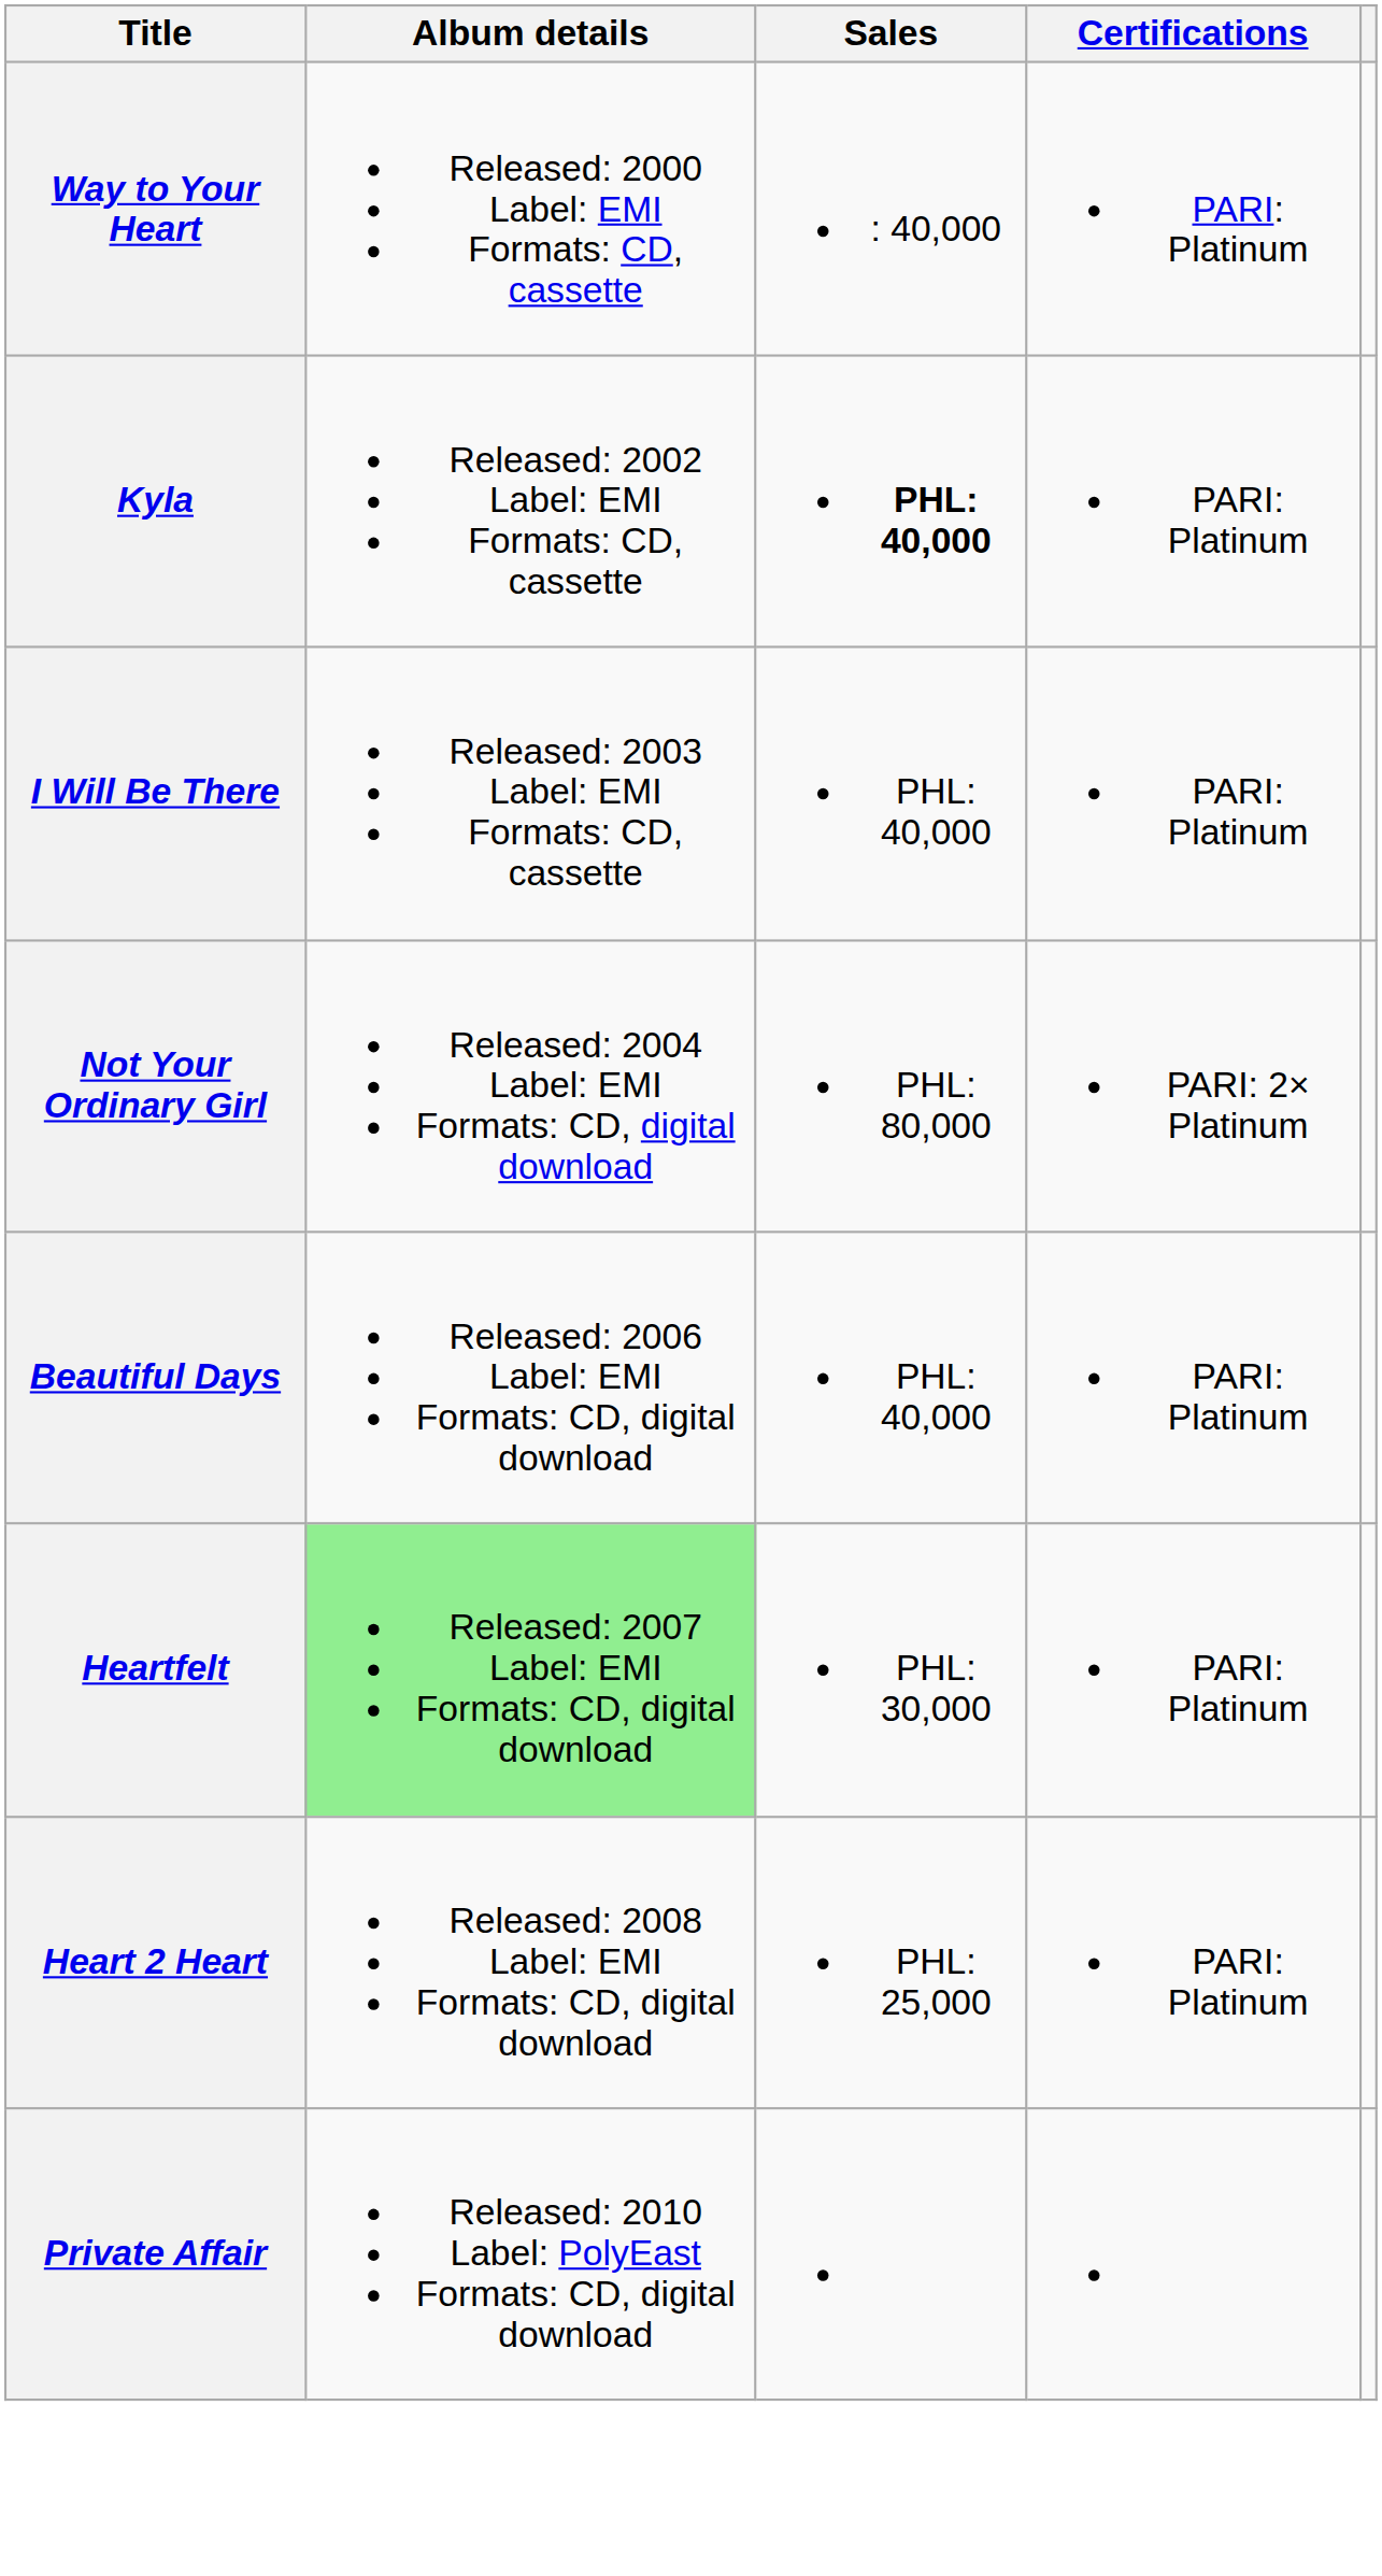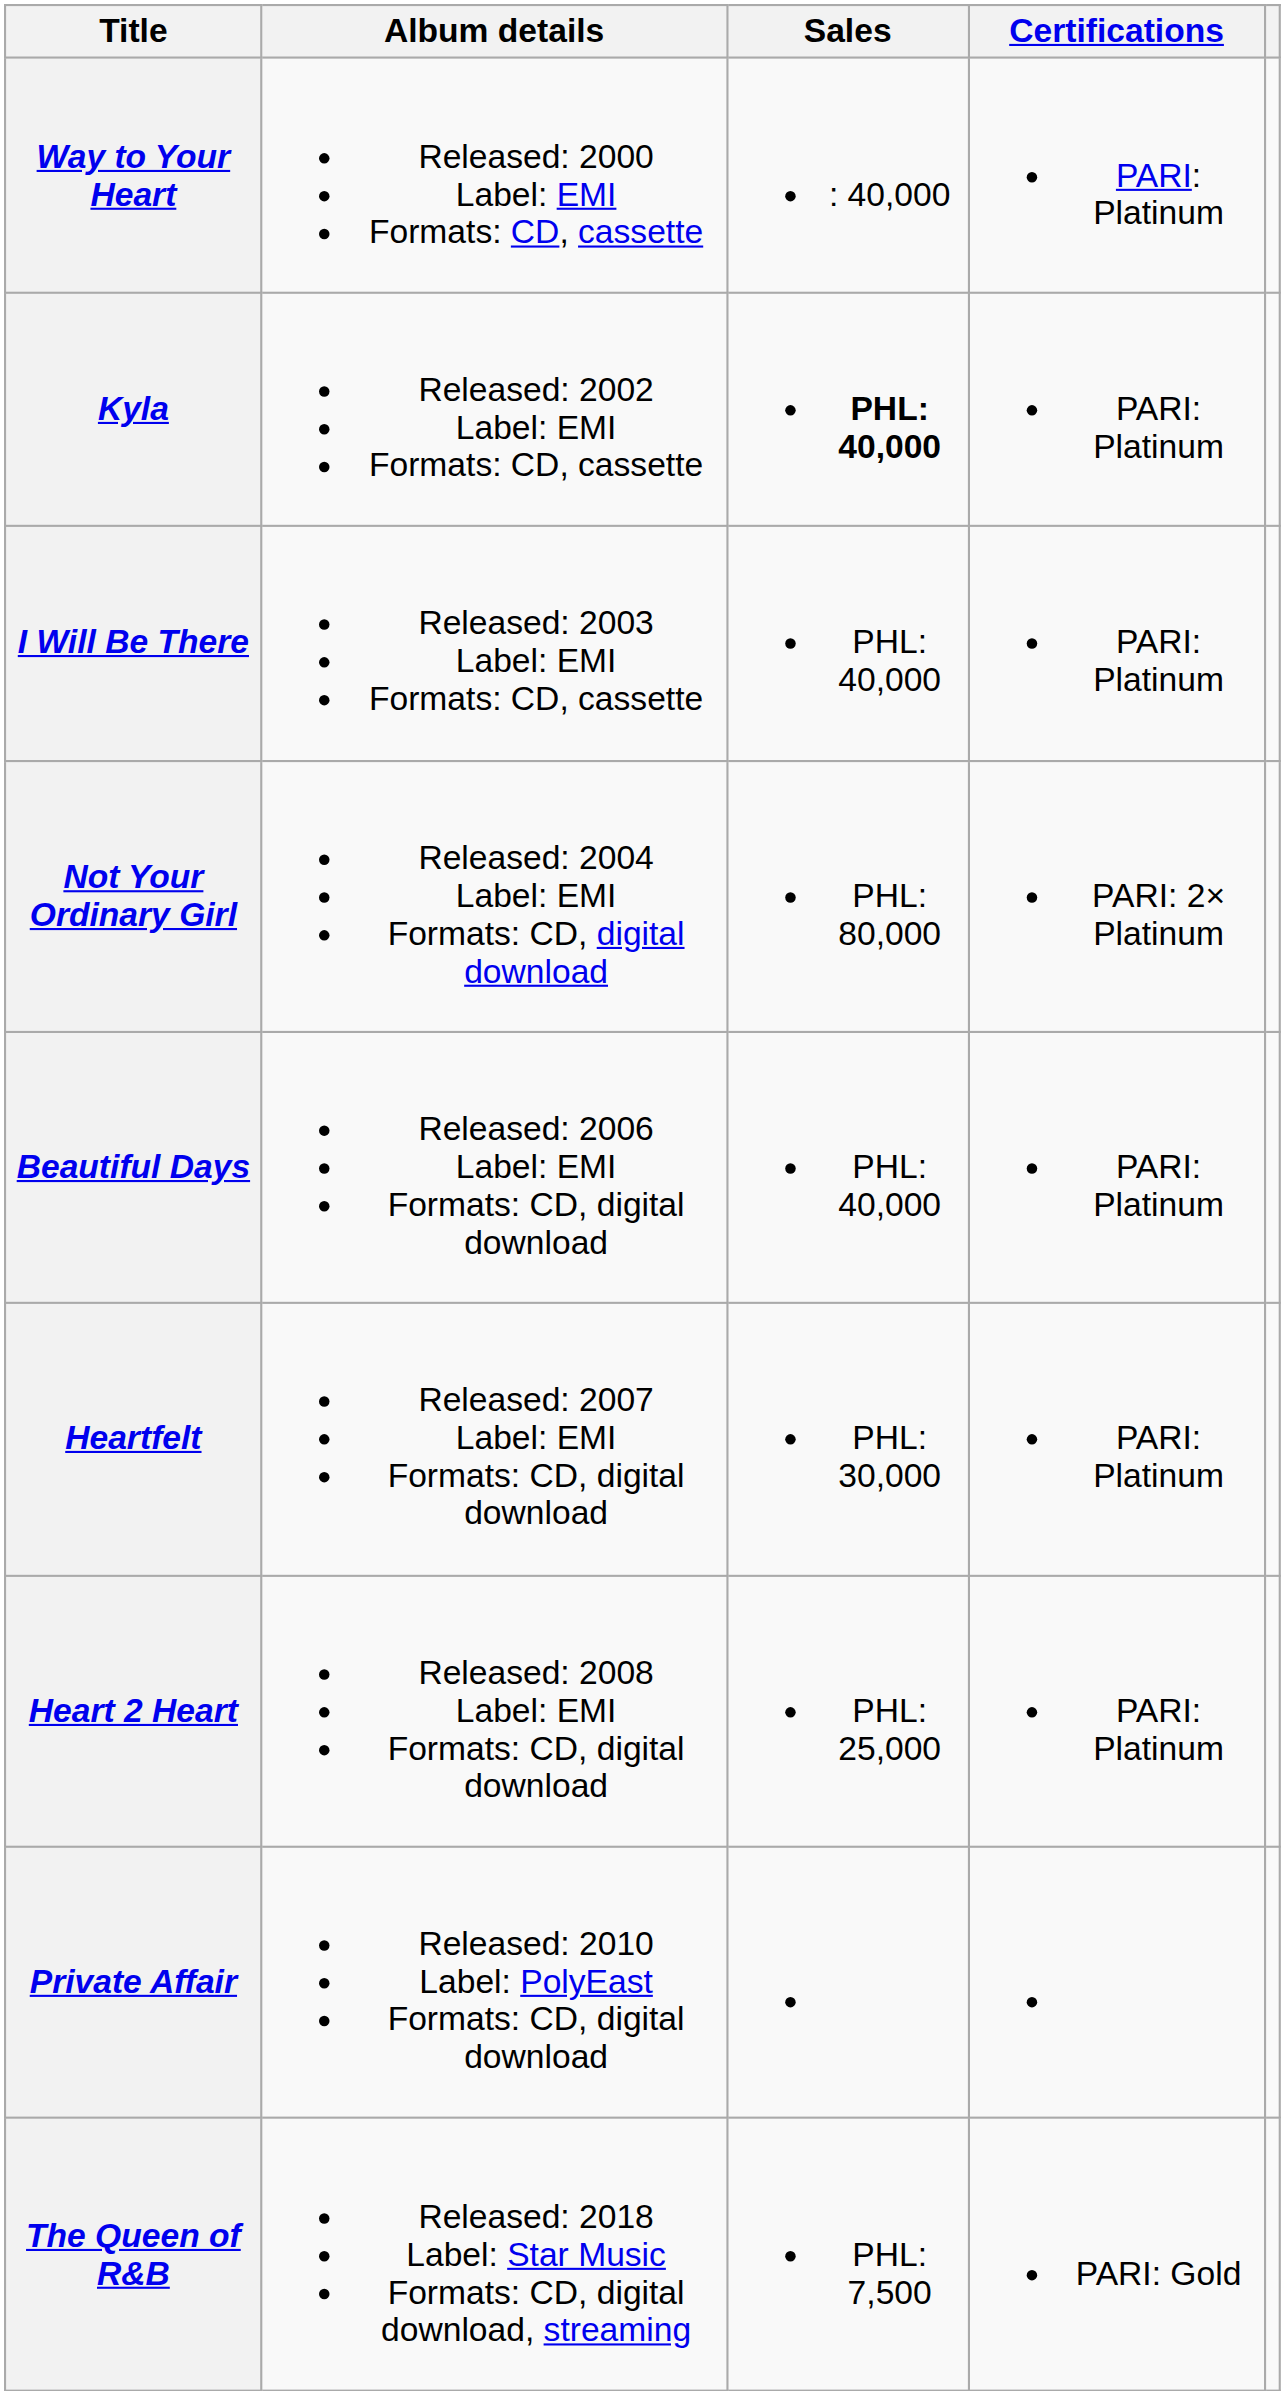Heartfelt | Album details: lightgreen background -> no background
+ row: The Queen of R&B | Released: 2018 Label: Star Music Formats: CD, digital download, streaming | PHL: 7,500 | PARI: Gold
